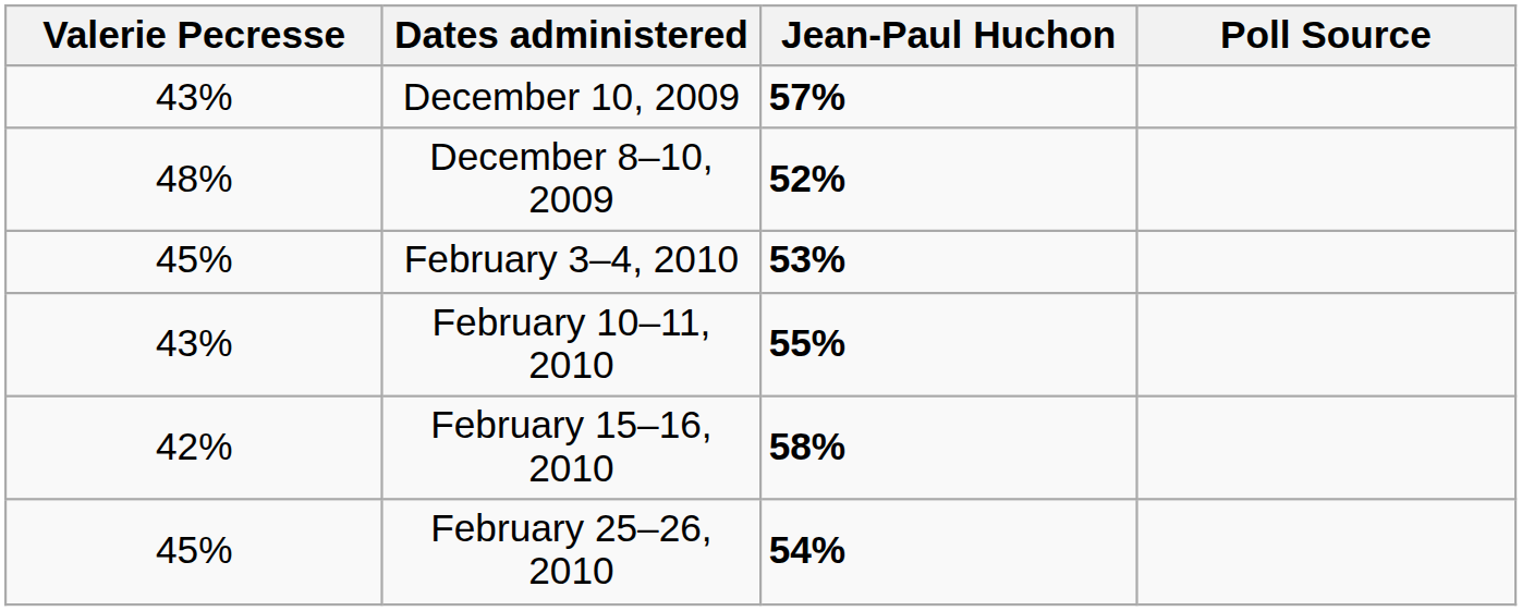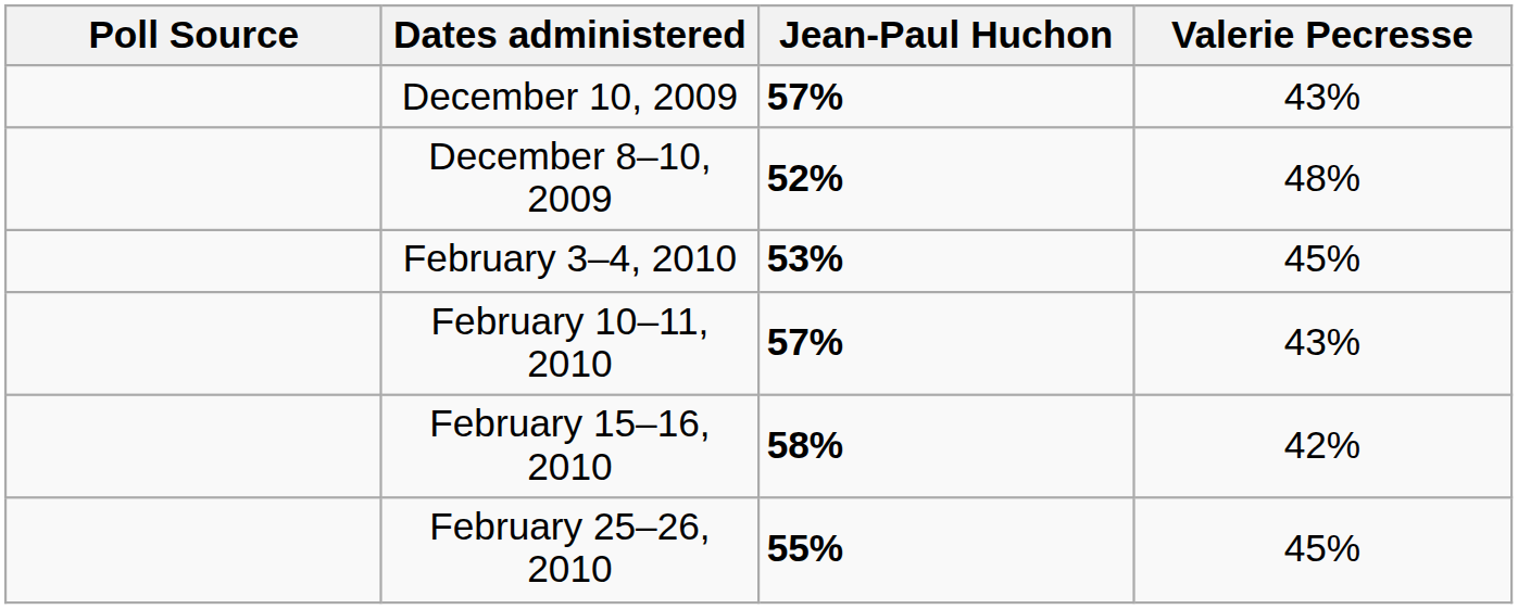columns swapped: Poll Source <-> Valerie Pecresse
February 10–11, 2010 | Jean-Paul Huchon: 55% -> 57%
February 25–26, 2010 | Jean-Paul Huchon: 54% -> 55%
